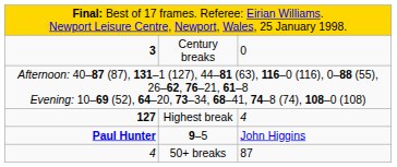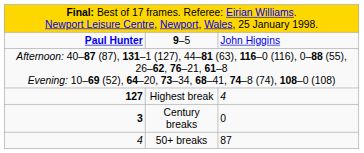rows swapped: 9–5 <-> Century breaks
